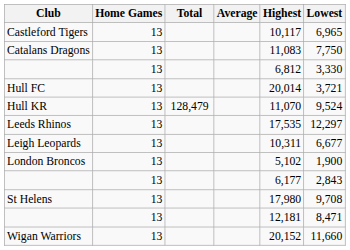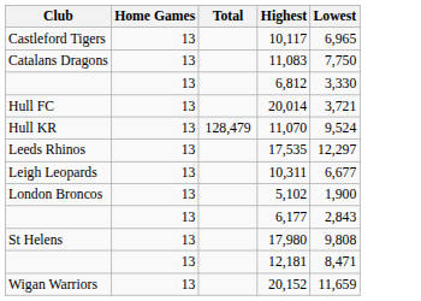- column: Average
St Helens | Lowest: 9,708 -> 9,808
Wigan Warriors | Lowest: 11,660 -> 11,659
